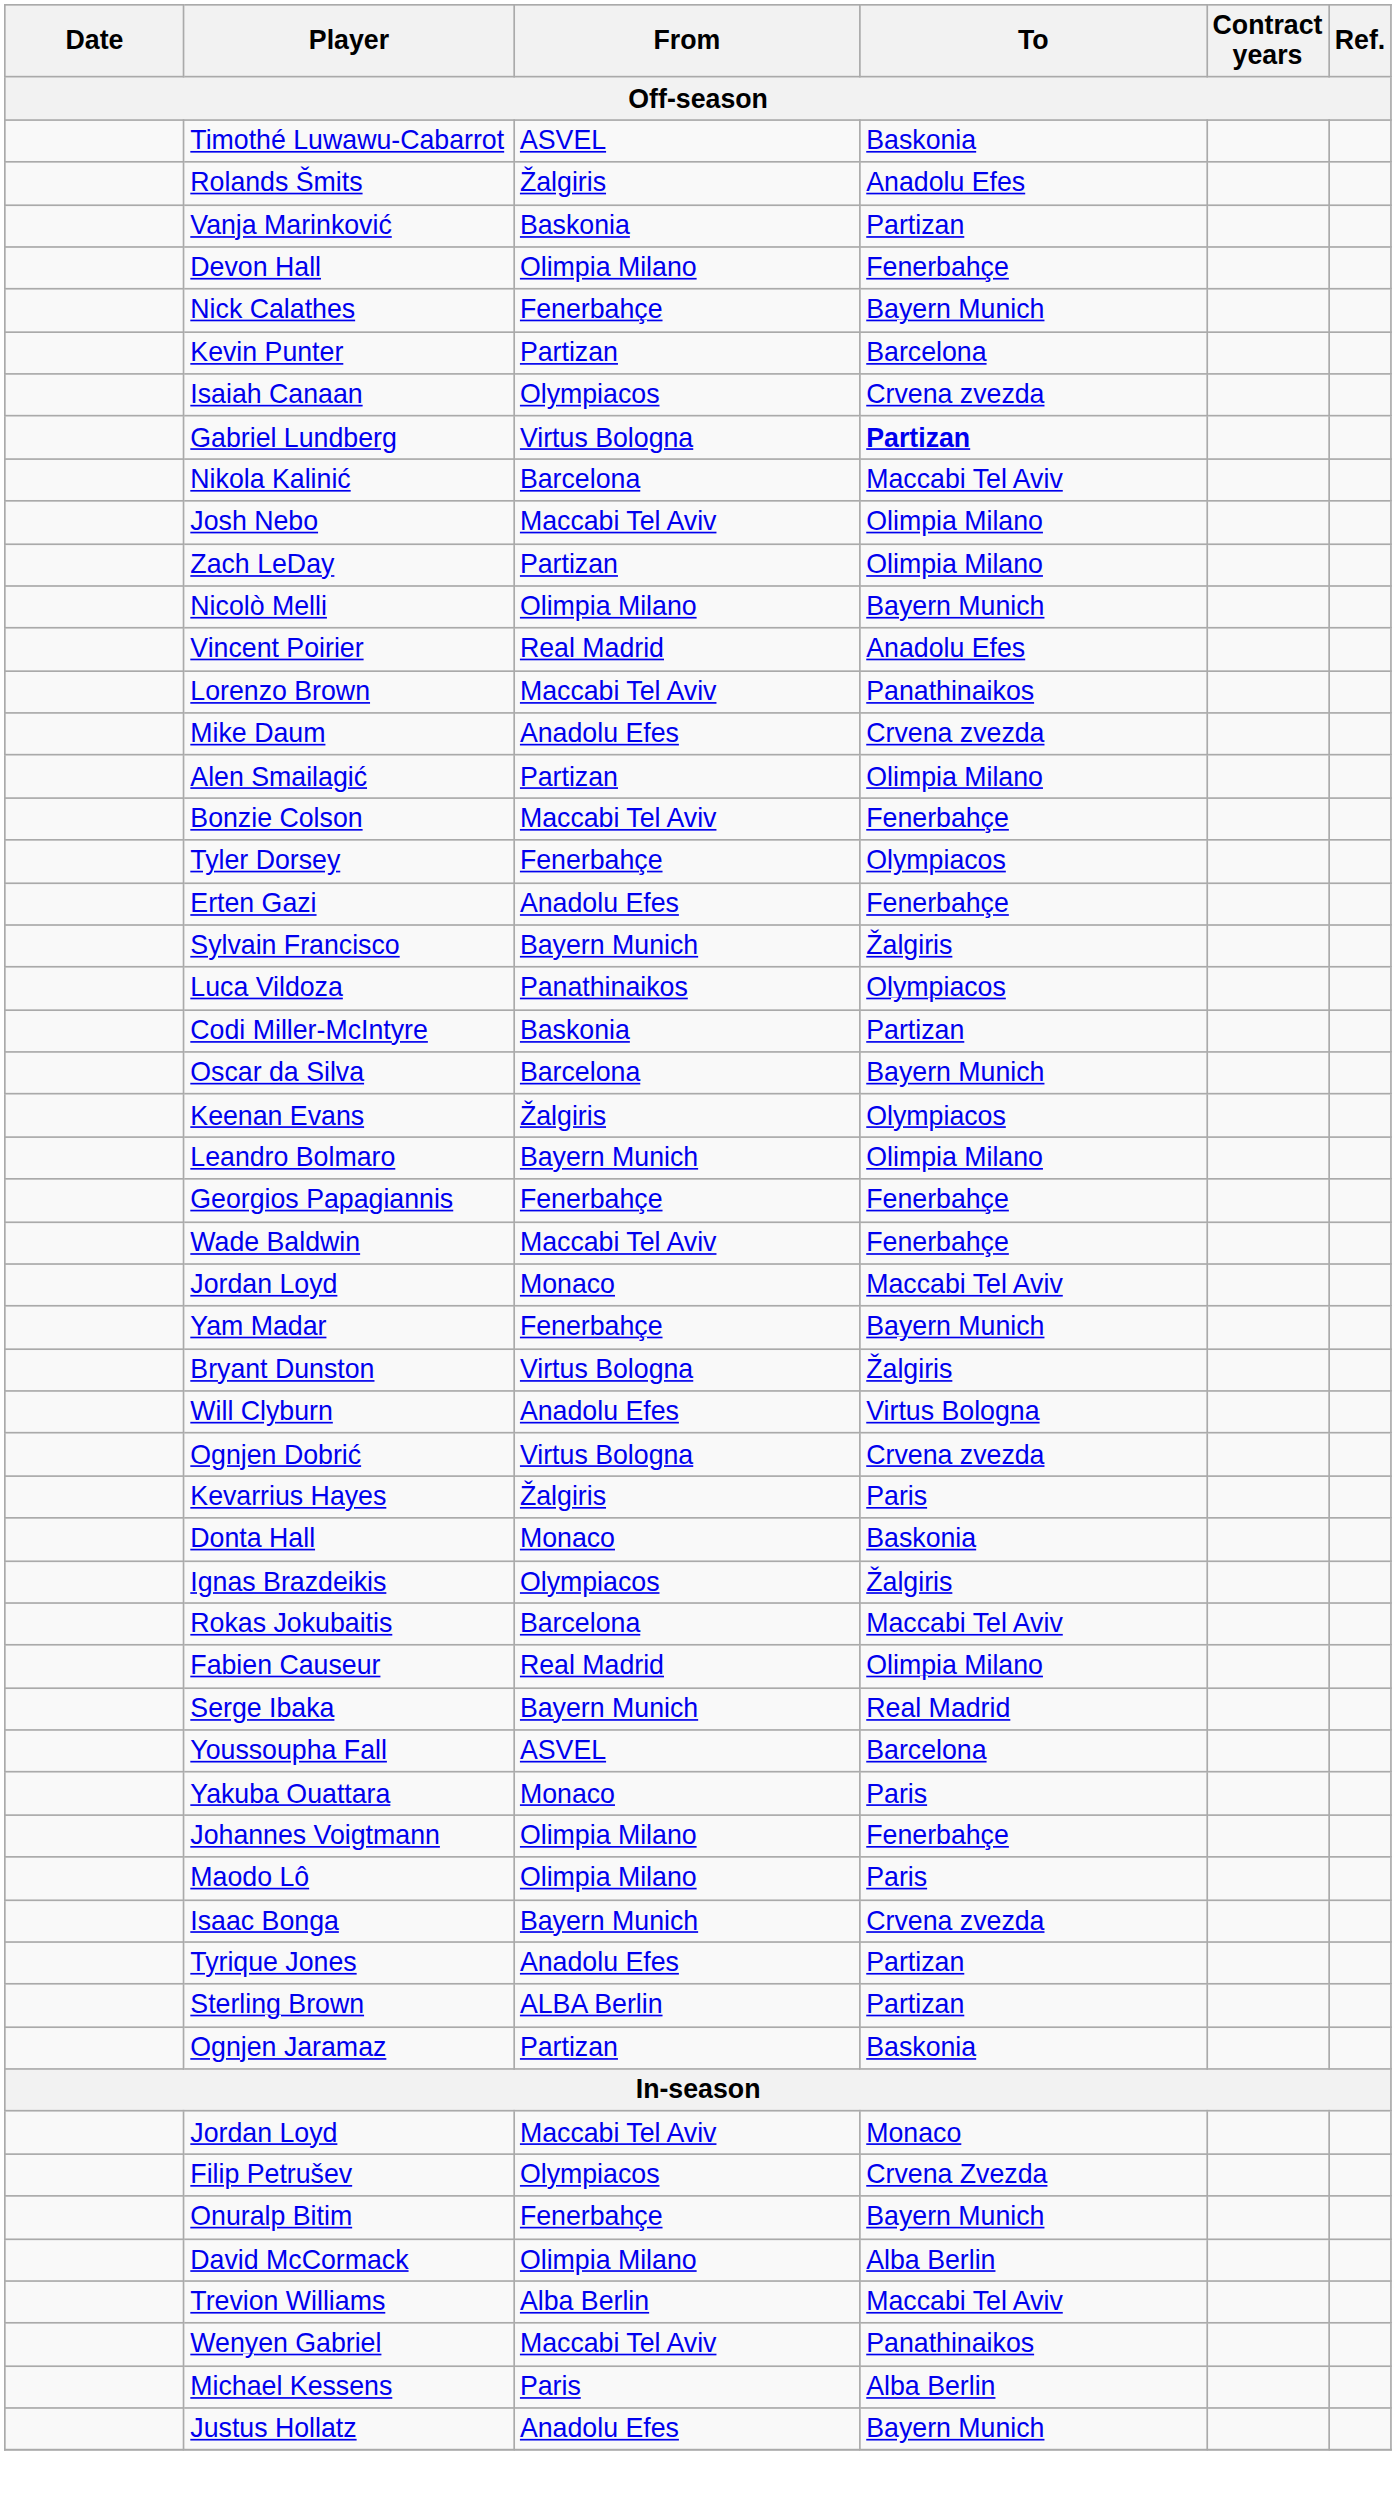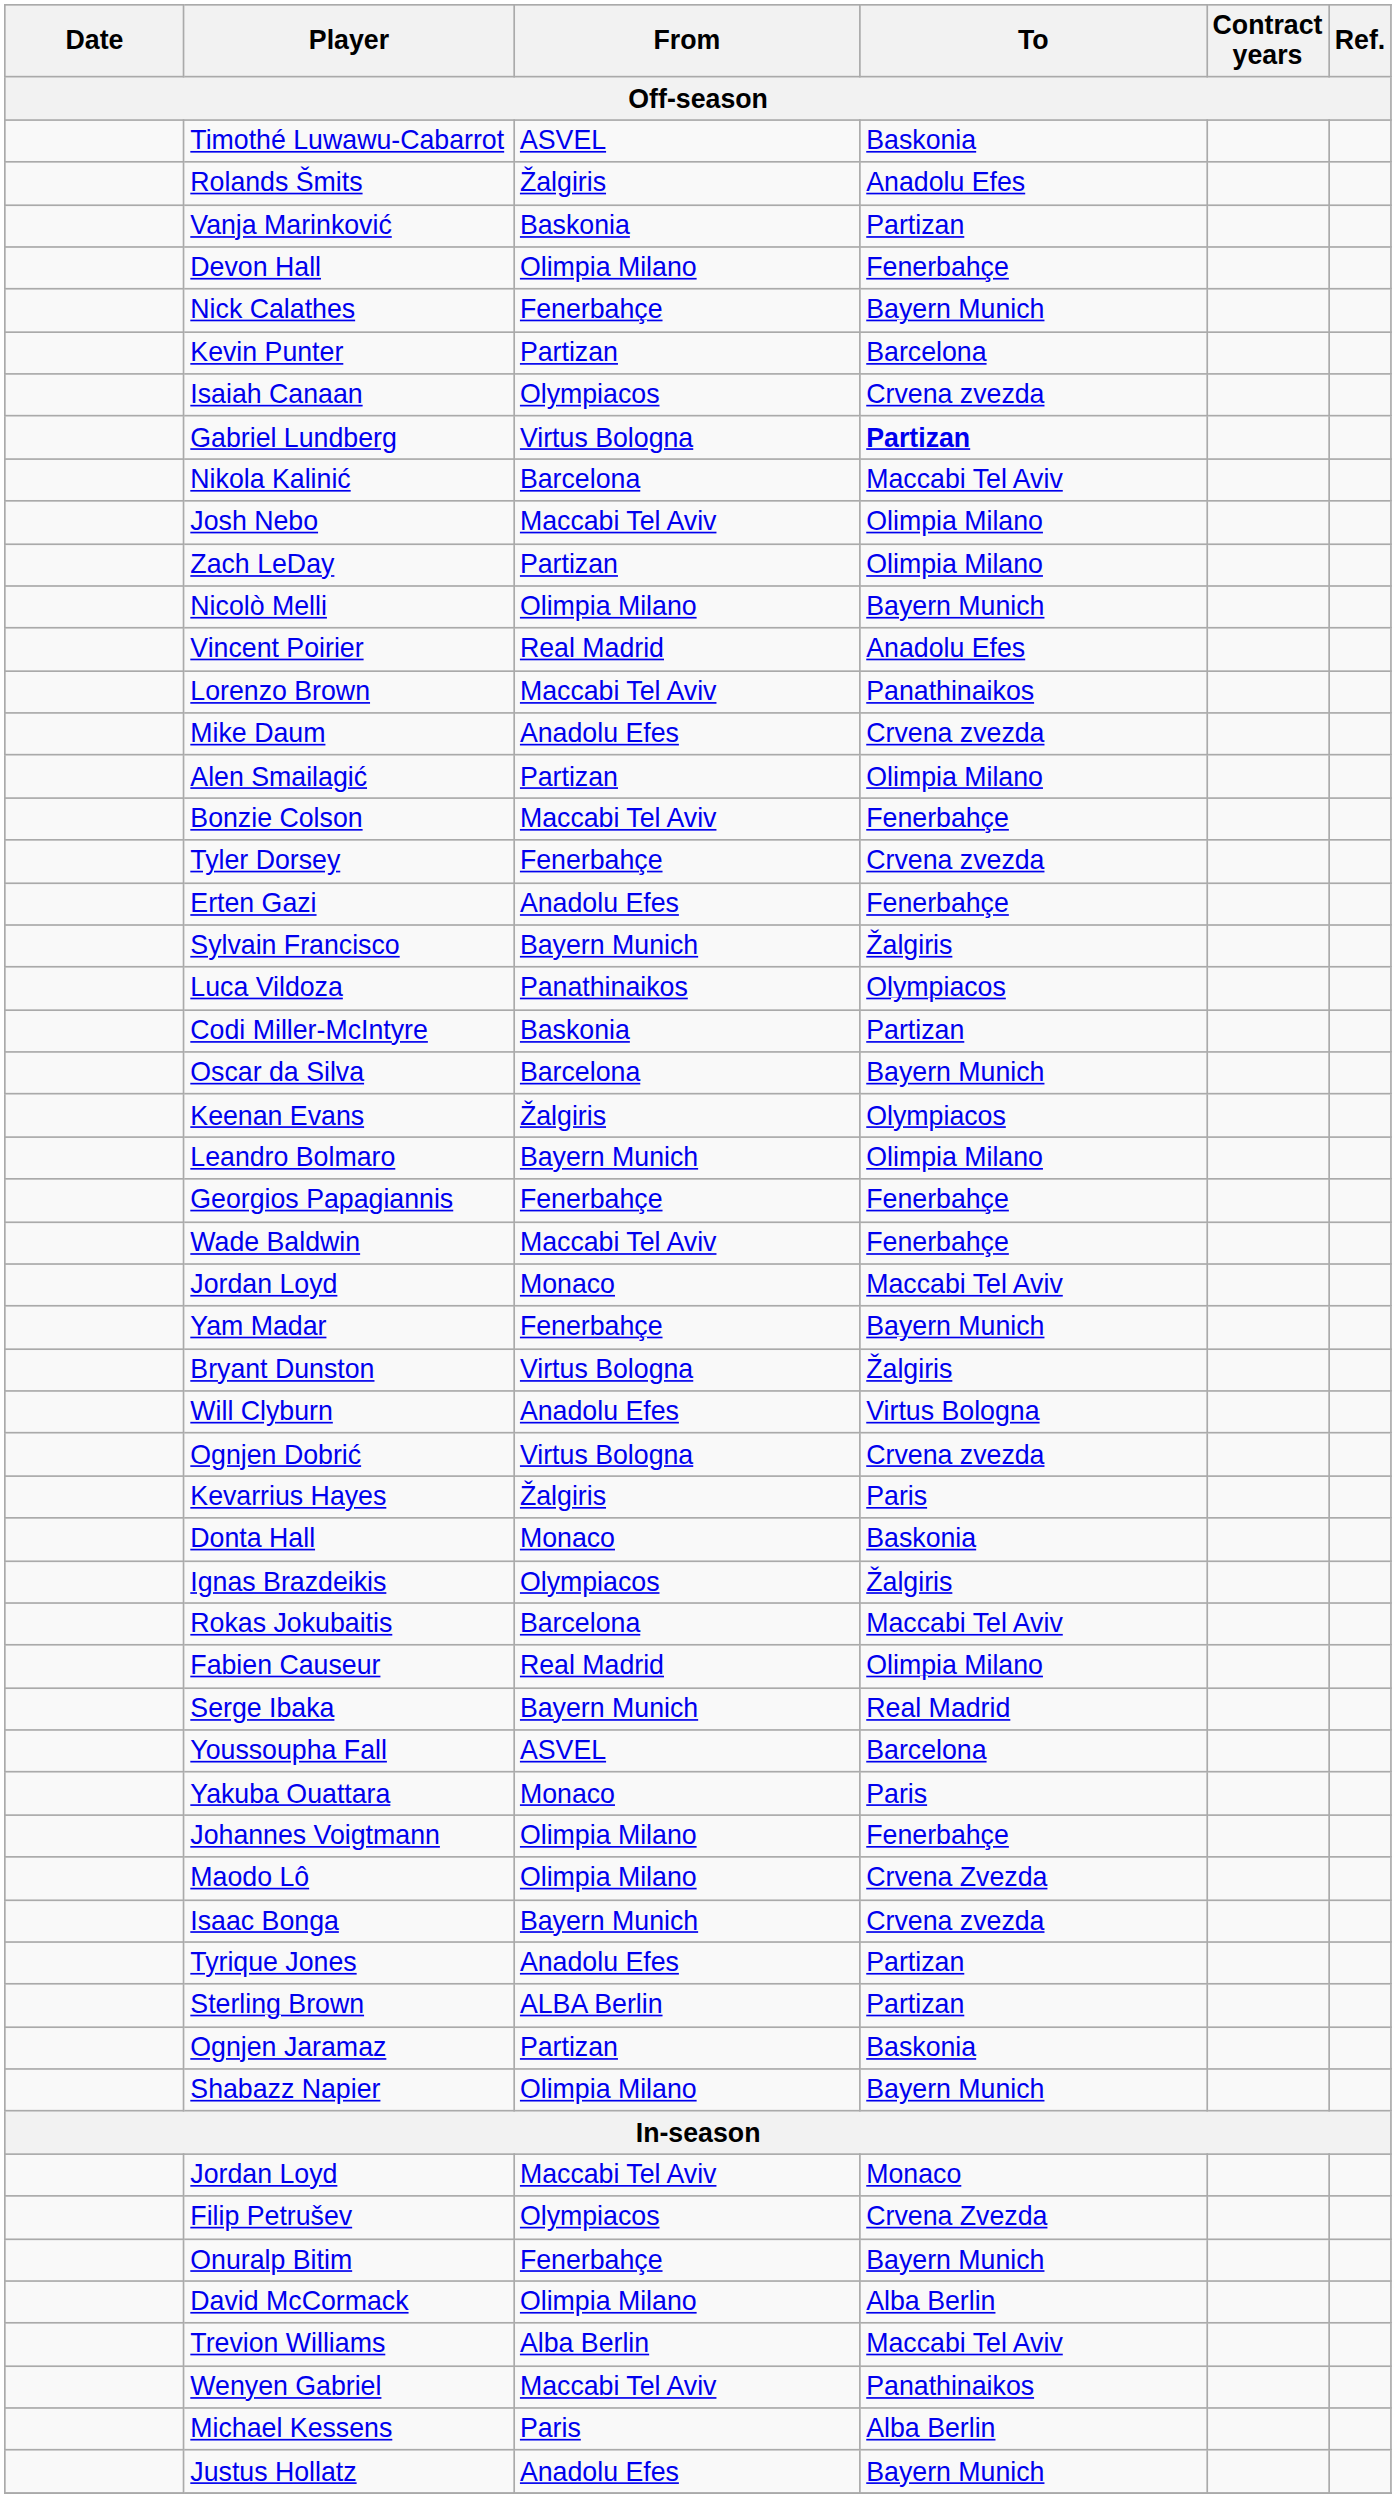Tyler Dorsey | To: Olympiacos -> Crvena zvezda
Maodo Lô | To: Paris -> Crvena Zvezda
+ row: Shabazz Napier | Olimpia Milano | Bayern Munich
